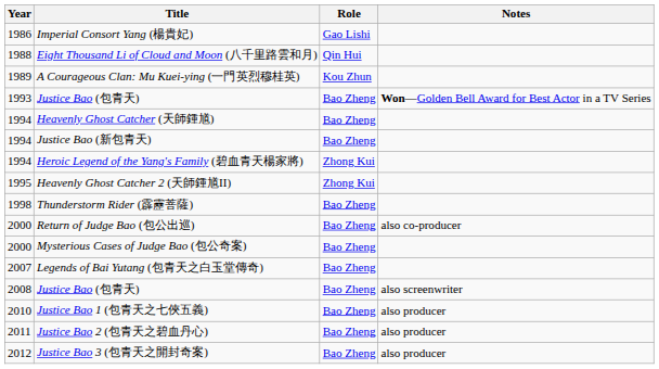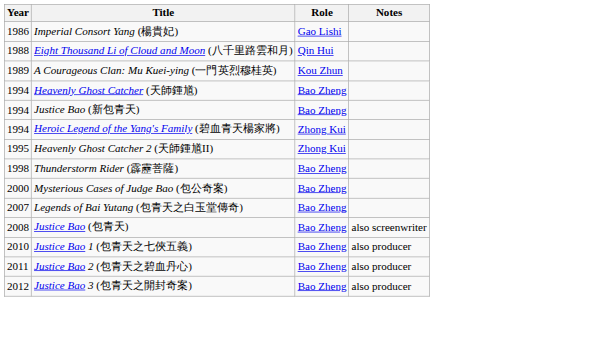- row: 1993 | Justice Bao (包青天) | Bao Zheng | Won—Golden Bell Award for Best Actor in a TV Series
- row: 2000 | Return of Judge Bao (包公出巡) | Bao Zheng | also co-producer
